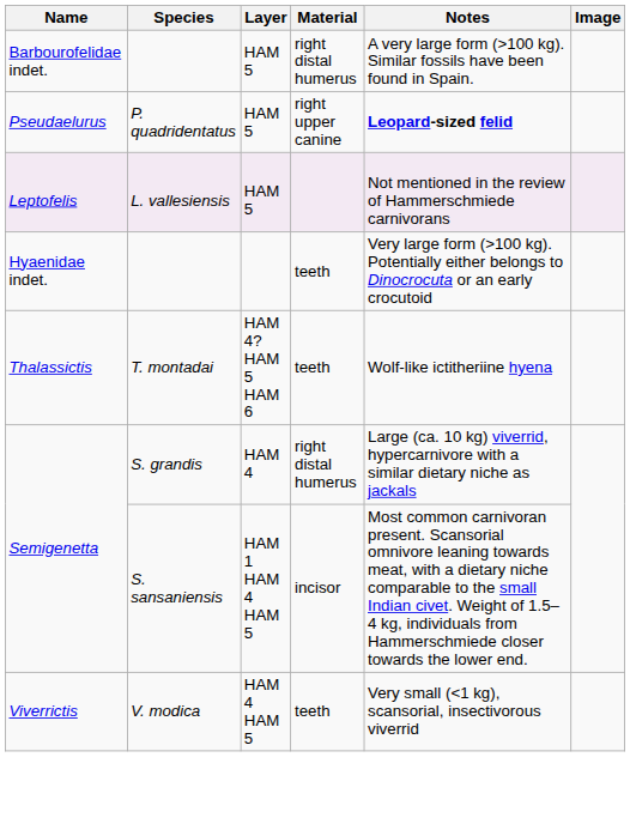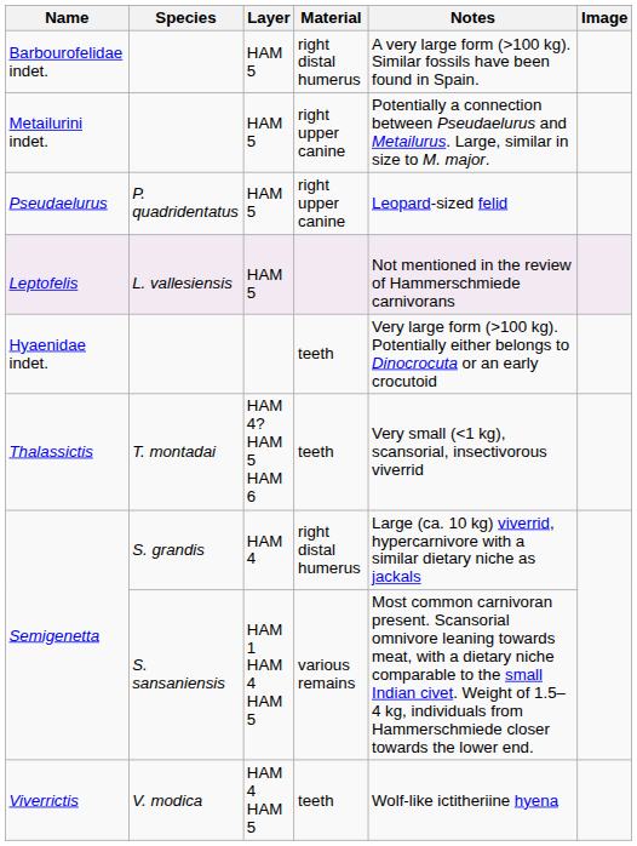+ row: Metailurini indet. | HAM 5 | right upper canine | Potentially a connection between Pseudaelurus and Metailurus. Large, similar in size to M. major.
Pseudaelurus | Notes: bold -> normal
Thalassictis | Notes: Wolf-like ictitheriine hyena -> Very small (<1 kg), scansorial, insectivorous viverrid
Semigenetta / S. sansaniensis | Material: incisor -> various remains
Viverrictis | Notes: Very small (<1 kg), scansorial, insectivorous viverrid -> Wolf-like ictitheriine hyena
